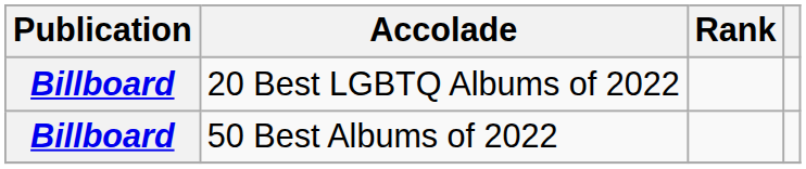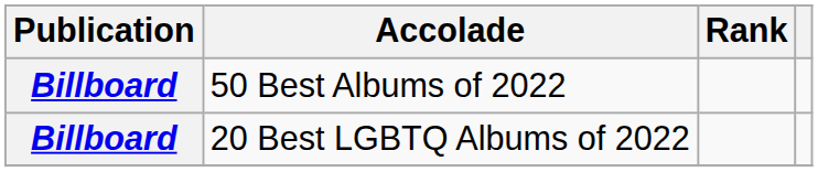rows swapped: 20 Best LGBTQ Albums of 2022 <-> 50 Best Albums of 2022
